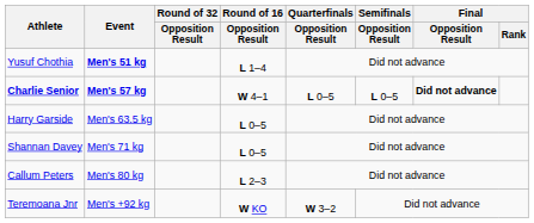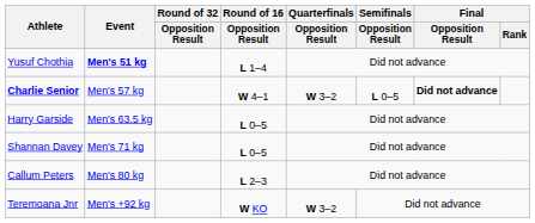Charlie Senior | Event: bold -> normal
Charlie Senior | Quarterfinals / Opposition Result: L 0–5 -> W 3–2
